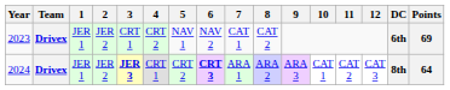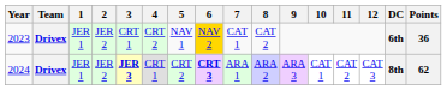2023 | 6: no background -> gold background
2023 | Points: 69 -> 36
2024 | Points: 64 -> 62
